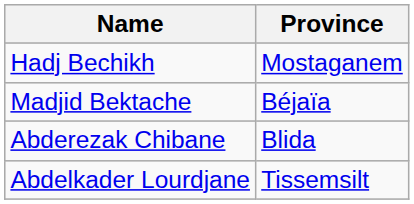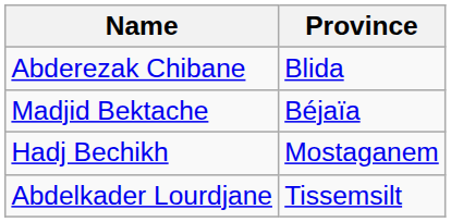rows swapped: Hadj Bechikh <-> Abderezak Chibane
